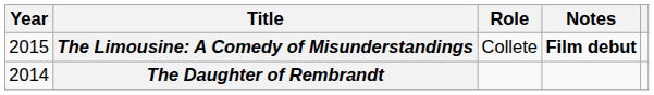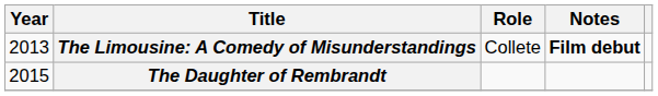The Limousine: A Comedy of Misunderstandings | Year: 2015 -> 2013
The Daughter of Rembrandt | Year: 2014 -> 2015
